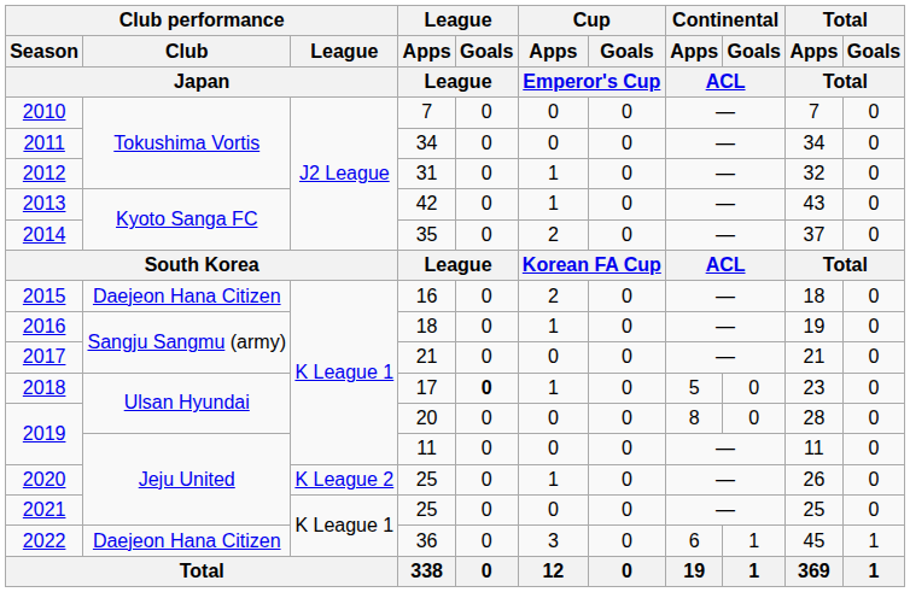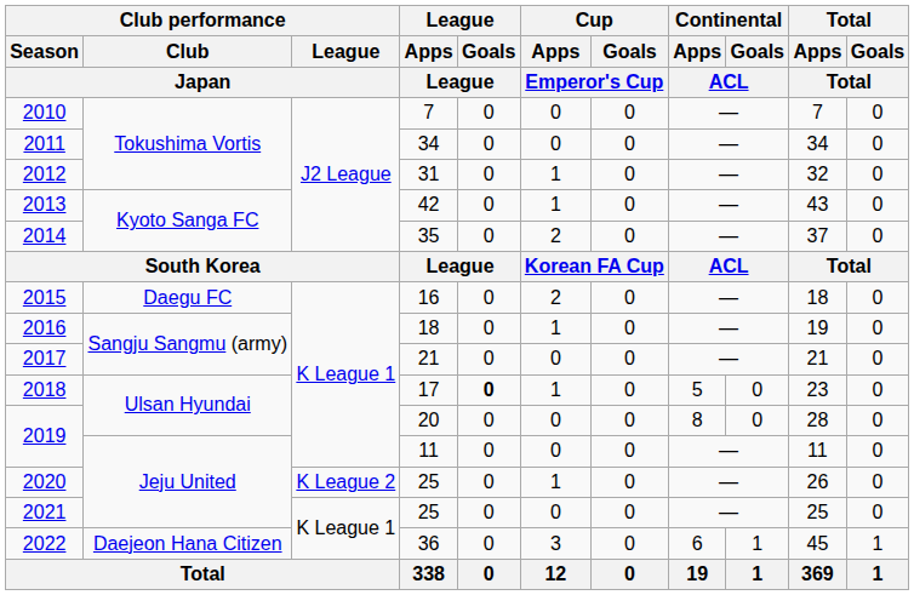2015 | Club performance / Club / Japan: Daejeon Hana Citizen -> Daegu FC
